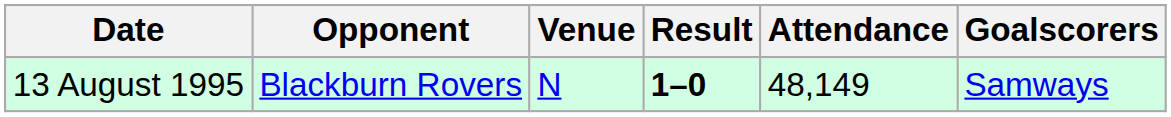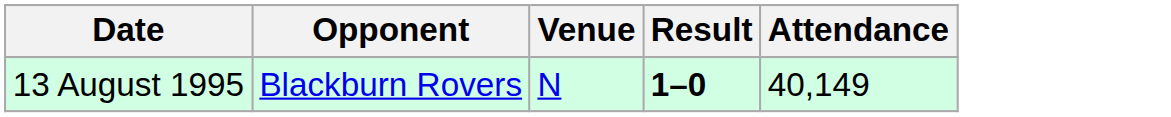- column: Goalscorers | Samways
13 August 1995 | Attendance: 48,149 -> 40,149
